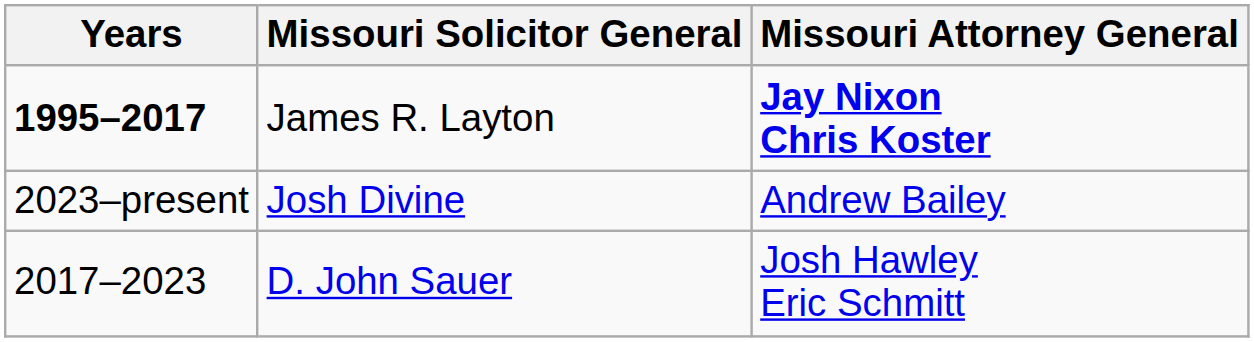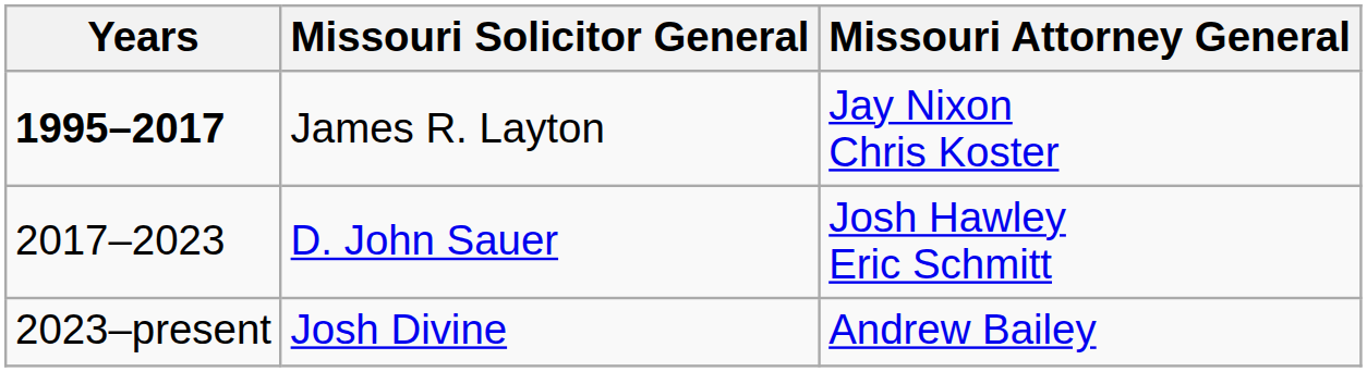James R. Layton | Missouri Attorney General: bold -> normal
rows swapped: D. John Sauer <-> Josh Divine
